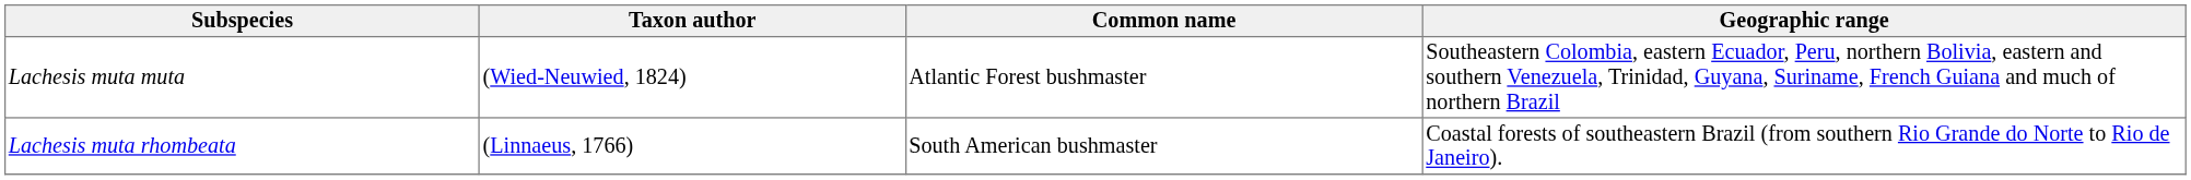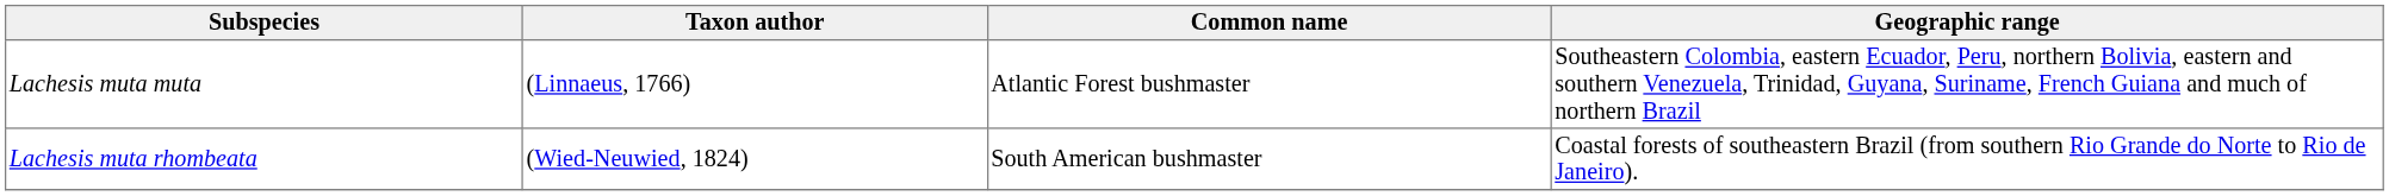Lachesis muta muta | Taxon author: (Wied-Neuwied, 1824) -> (Linnaeus, 1766)
Lachesis muta rhombeata | Taxon author: (Linnaeus, 1766) -> (Wied-Neuwied, 1824)
